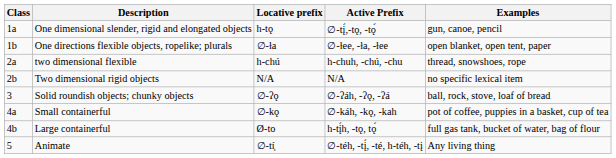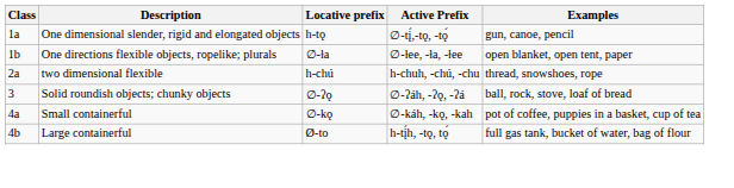- row: 2b | Two dimensional rigid objects | N/A | N/A | no specific lexical item
- row: 5 | Animate | ∅-tí͔ | ∅-téh, -tį́, -té, h-téh, -tį | Any living thing
